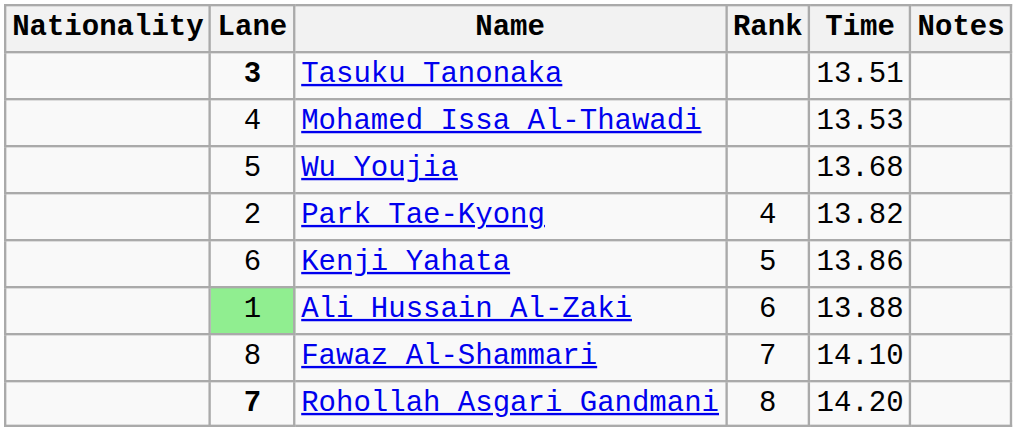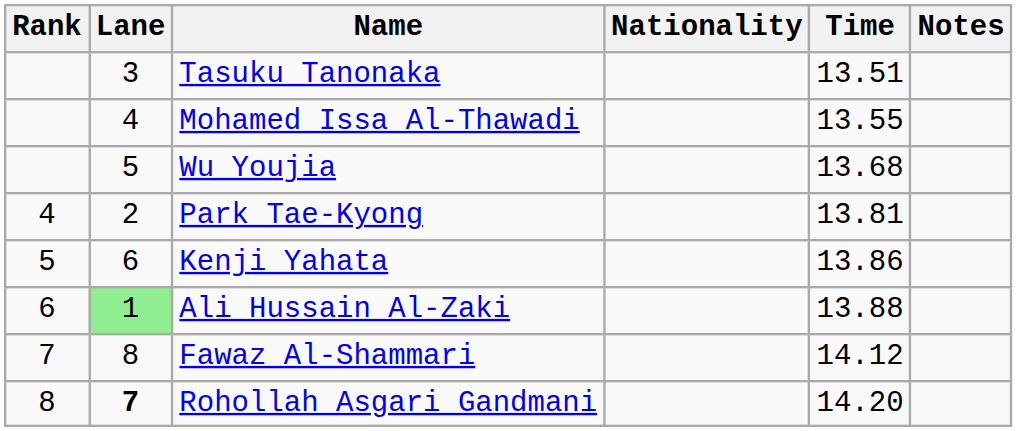columns swapped: Rank <-> Nationality
Tasuku Tanonaka | Lane: bold -> normal
Mohamed Issa Al-Thawadi | Time: 13.53 -> 13.55
Park Tae-Kyong | Time: 13.82 -> 13.81
Fawaz Al-Shammari | Time: 14.10 -> 14.12
